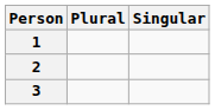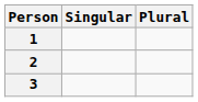columns swapped: Singular <-> Plural
